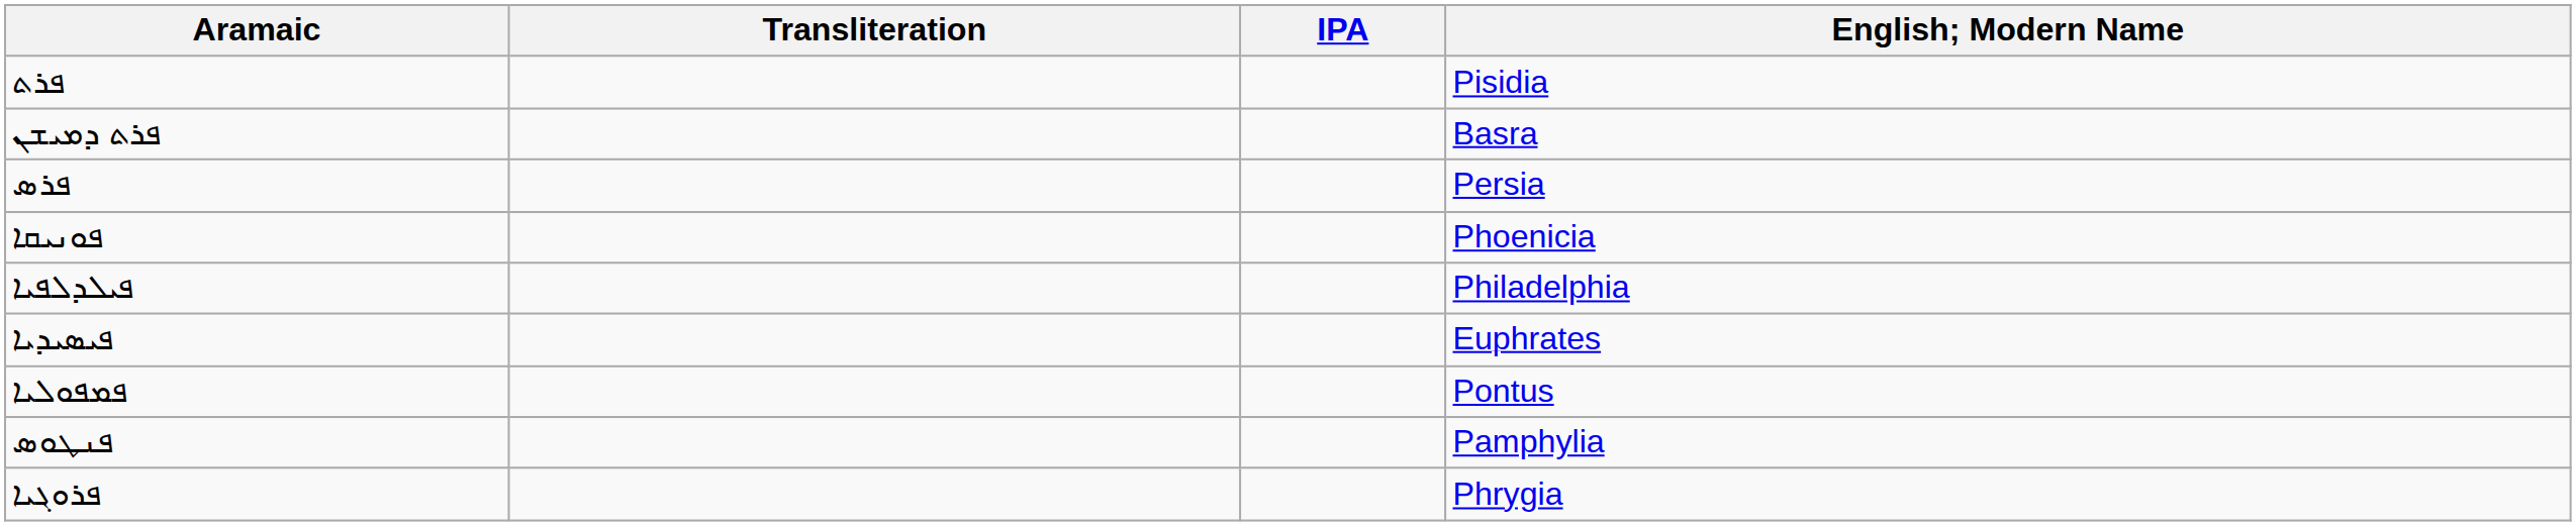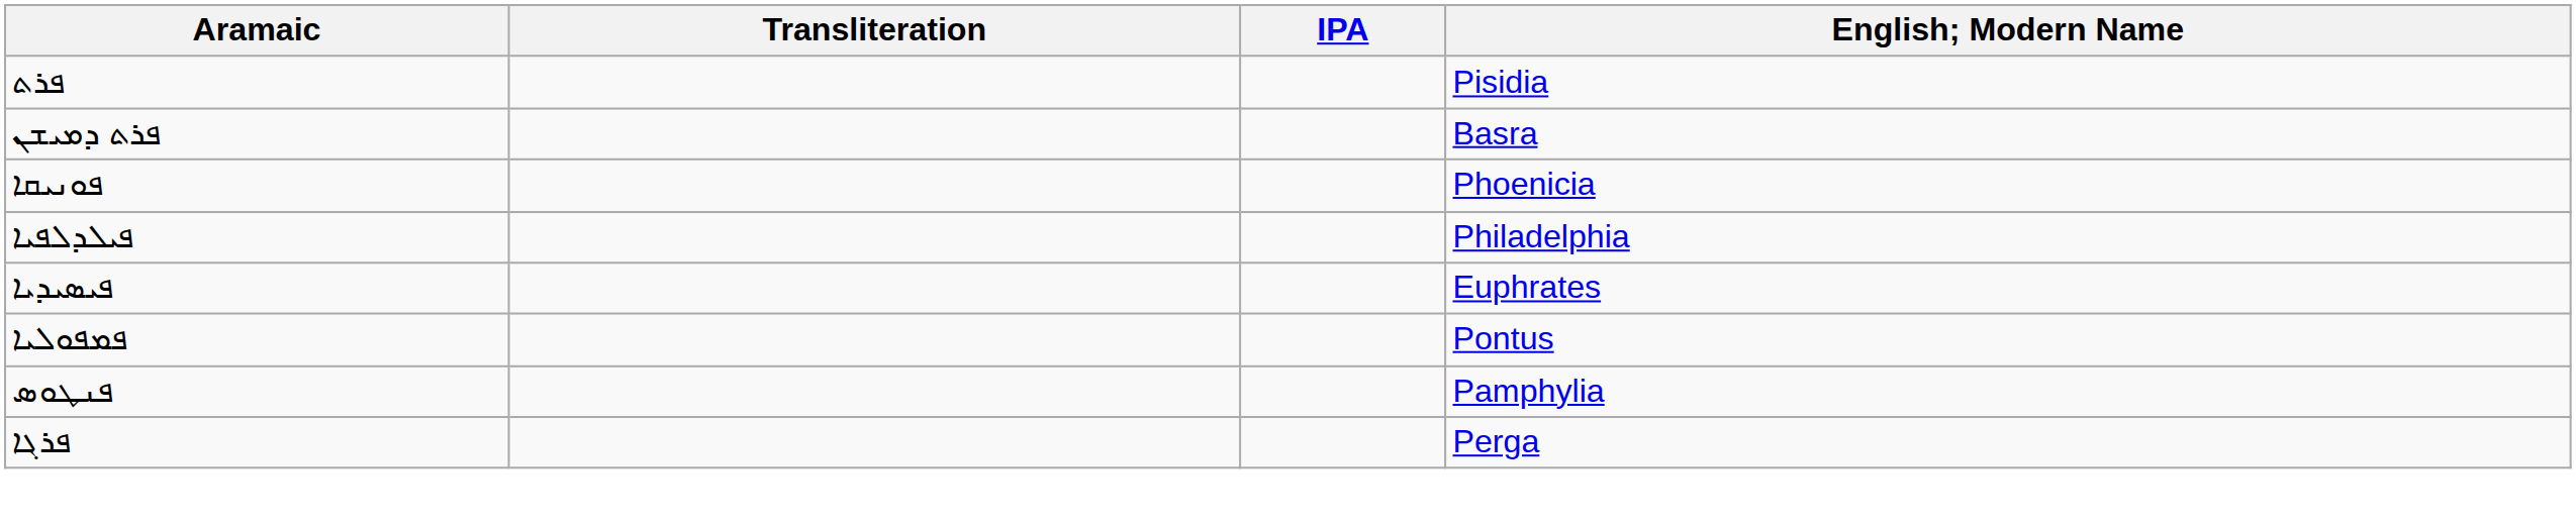- row: ܦܪܣ | Persia
+ row: ܦܪܓܐ | Perga
- row: ܦܪܘܓܝܐ | Phrygia
